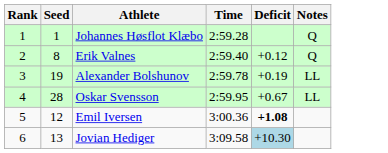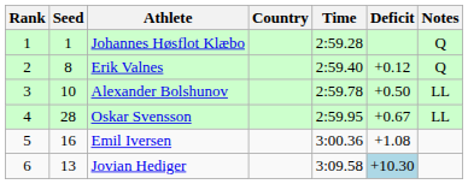+ column: Country
Alexander Bolshunov | Seed: 19 -> 10
Alexander Bolshunov | Deficit: +0.19 -> +0.50
Emil Iversen | Seed: 12 -> 16
Emil Iversen | Deficit: bold -> normal
